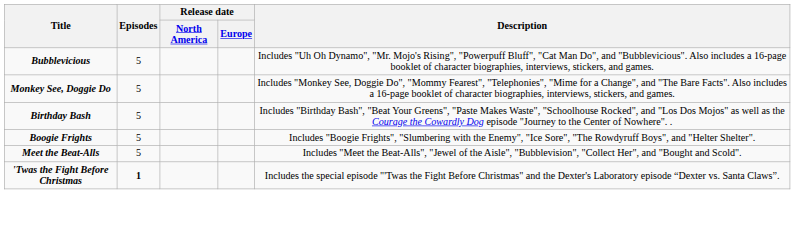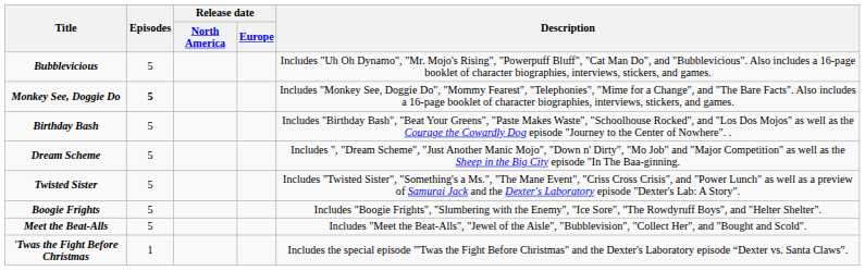Monkey See, Doggie Do | Episodes: normal -> bold
+ row: Dream Scheme | 5 | Includes ", "Dream Scheme", "Just Another Manic Mojo", "Down n' Dirty", "Mo Job" and "Major Competition" as well as the Sheep in the Big City episode "In The Baa-ginning.
+ row: Twisted Sister | 5 | Includes "Twisted Sister", "Something's a Ms.", "The Mane Event", "Criss Cross Crisis", and "Power Lunch" as well as a preview of Samurai Jack and the Dexter's Laboratory episode "Dexter's Lab: A Story".
'Twas the Fight Before Christmas | Episodes: bold -> normal
